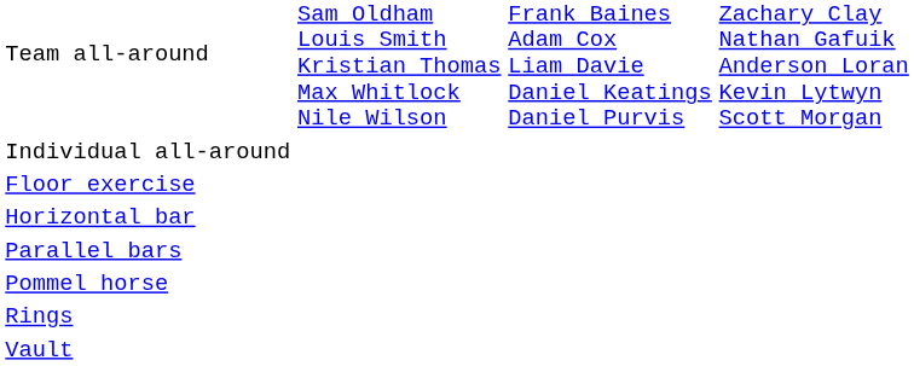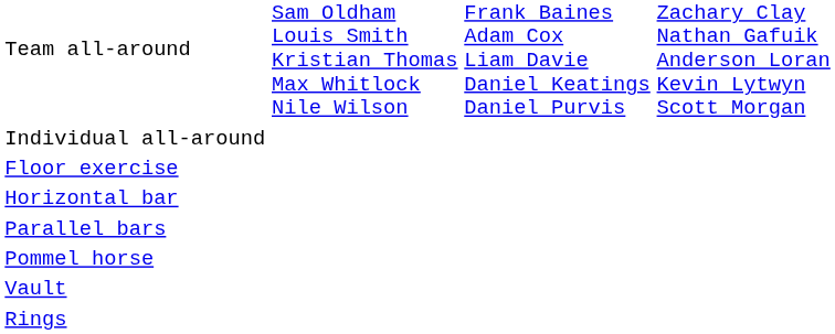rows swapped: Rings <-> Vault
